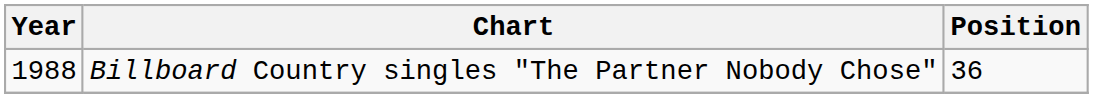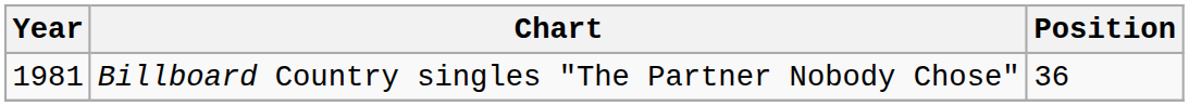Billboard Country singles "The Partner Nobody Chose" | Year: 1988 -> 1981
